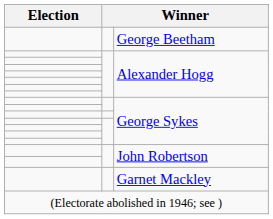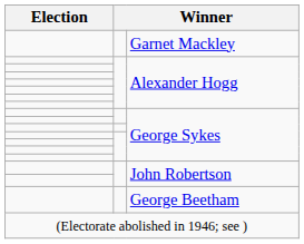rows swapped: George Beetham <-> Garnet Mackley
